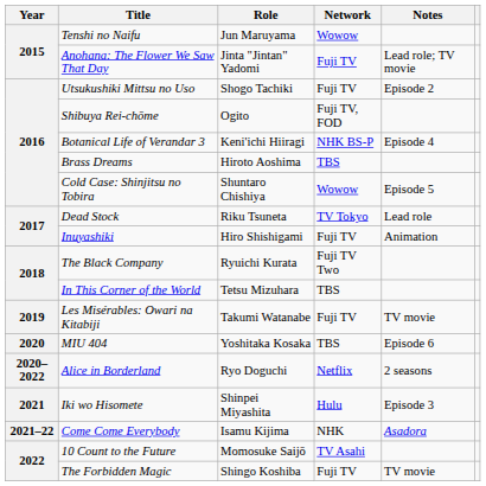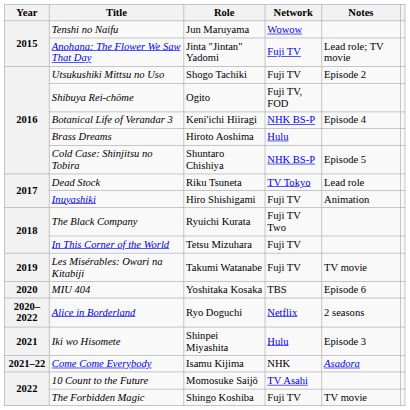Brass Dreams | Network: TBS -> Hulu
Cold Case: Shinjitsu no Tobira | Network: Wowow -> NHK BS-P
In This Corner of the World | Network: TBS -> Fuji TV
